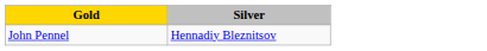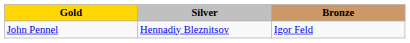+ column: Bronze | Igor Feld
